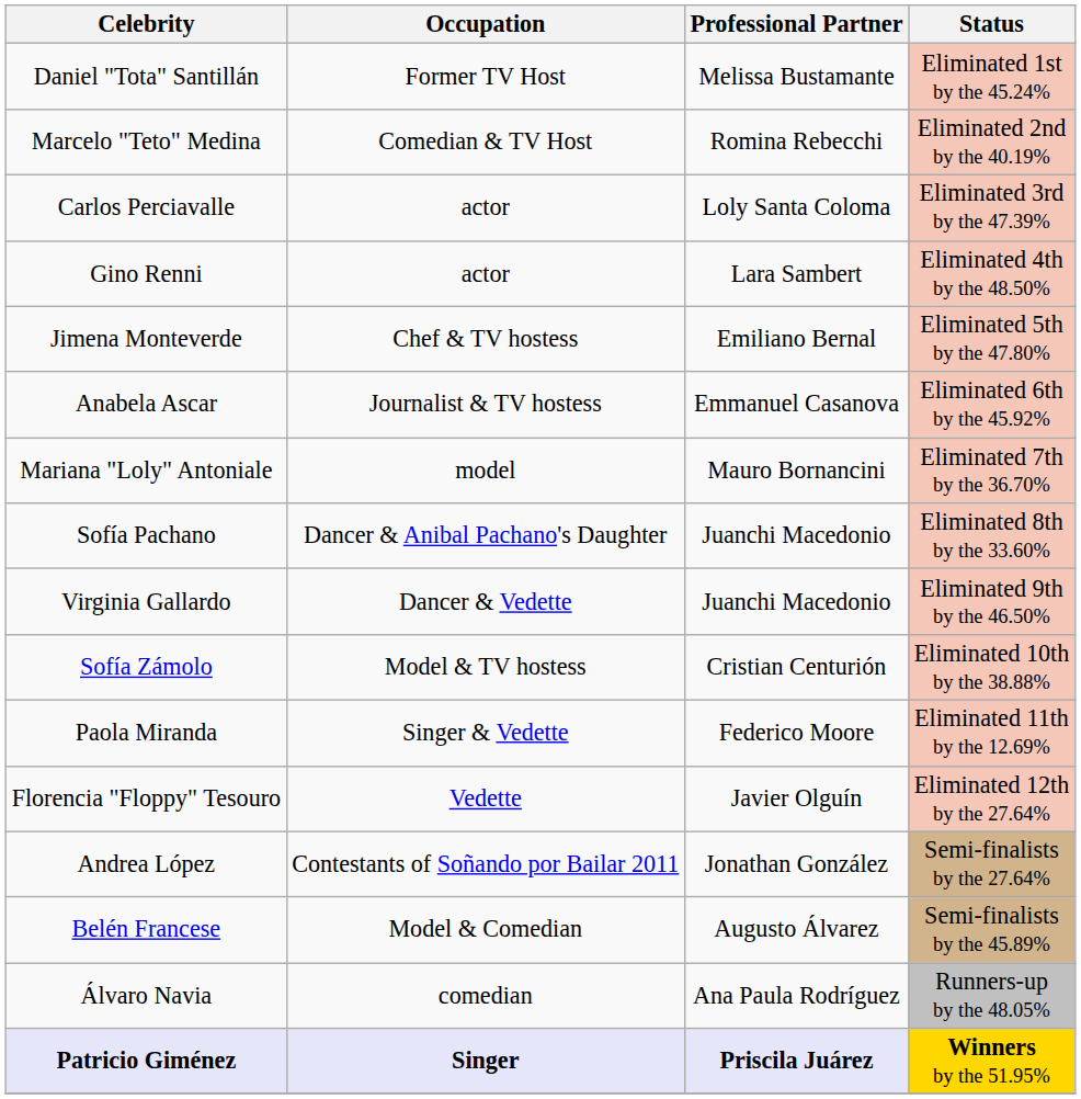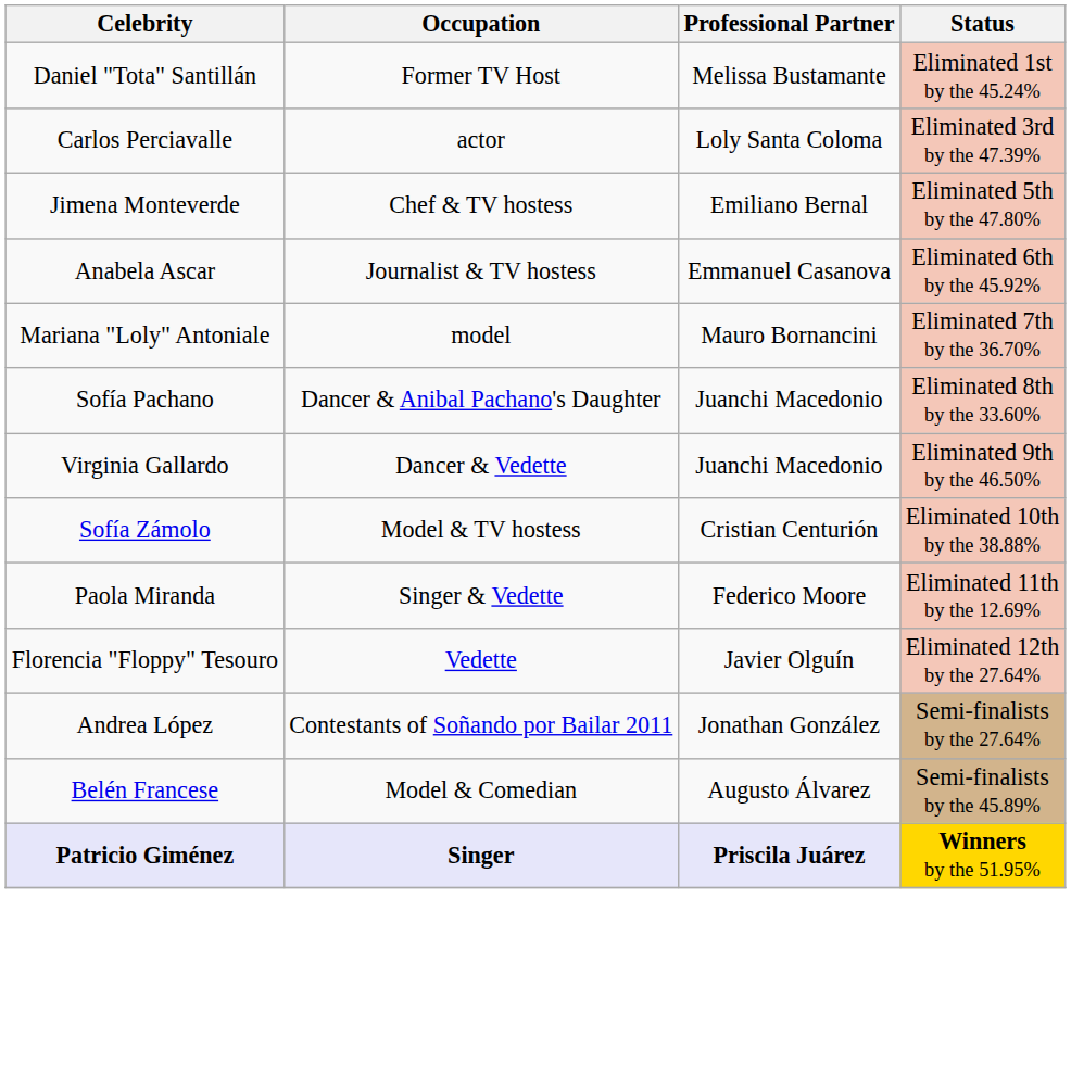- row: Marcelo "Teto" Medina | Comedian & TV Host | Romina Rebecchi | Eliminated 2nd by the 40.19%
- row: Gino Renni | actor | Lara Sambert | Eliminated 4th by the 48.50%
- row: Álvaro Navia | comedian | Ana Paula Rodríguez | Runners-up by the 48.05%
